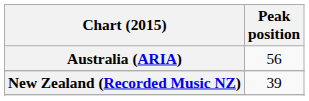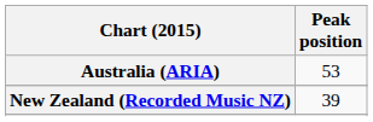Australia (ARIA) | Peak position: 56 -> 53
